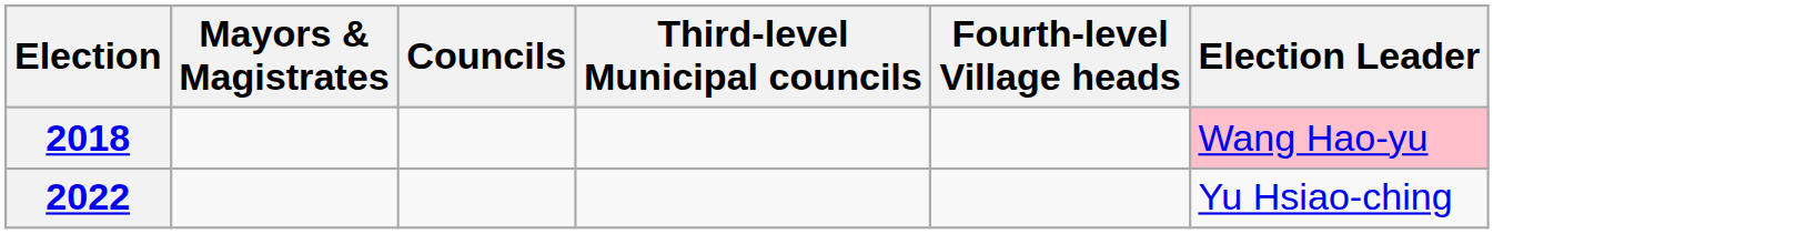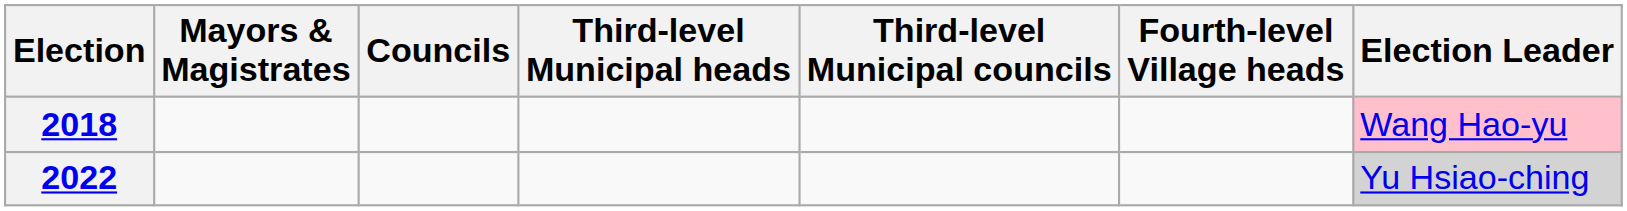+ column: Third-level Municipal heads
2022 | Election Leader: no background -> lightgrey background
